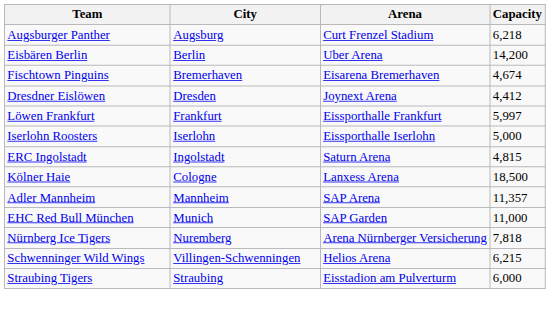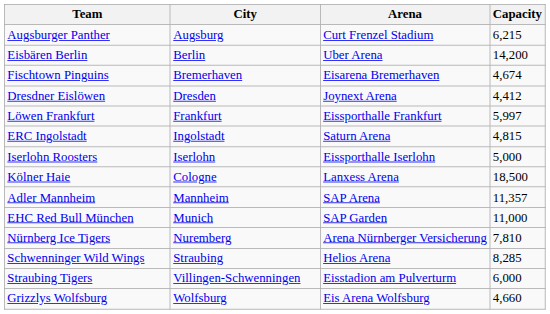Augsburger Panther | Capacity: 6,218 -> 6,215
rows swapped: ERC Ingolstadt <-> Iserlohn Roosters
Nürnberg Ice Tigers | Capacity: 7,818 -> 7,810
Schwenninger Wild Wings | City: Villingen-Schwenningen -> Straubing
Schwenninger Wild Wings | Capacity: 6,215 -> 8,285
Straubing Tigers | City: Straubing -> Villingen-Schwenningen
+ row: Grizzlys Wolfsburg | Wolfsburg | Eis Arena Wolfsburg | 4,660
